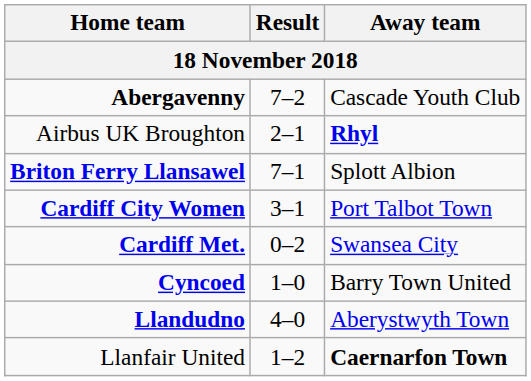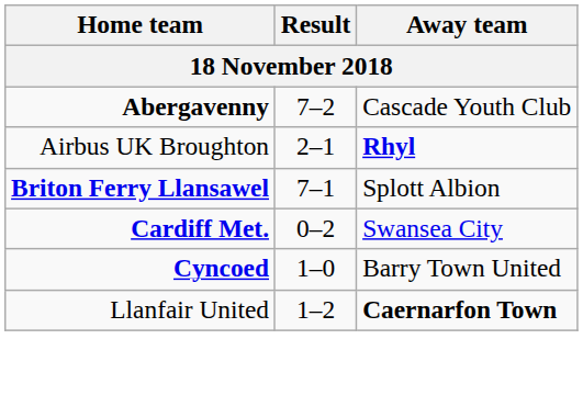- row: Cardiff City Women | 3–1 | Port Talbot Town
- row: Llandudno | 4–0 | Aberystwyth Town
